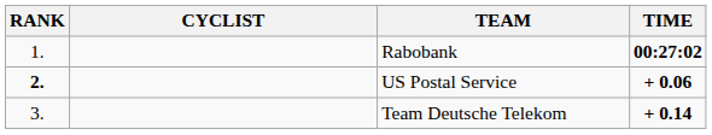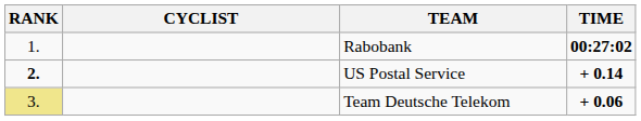US Postal Service | TIME: + 0.06 -> + 0.14
Team Deutsche Telekom | RANK: no background -> khaki background
Team Deutsche Telekom | TIME: + 0.14 -> + 0.06
